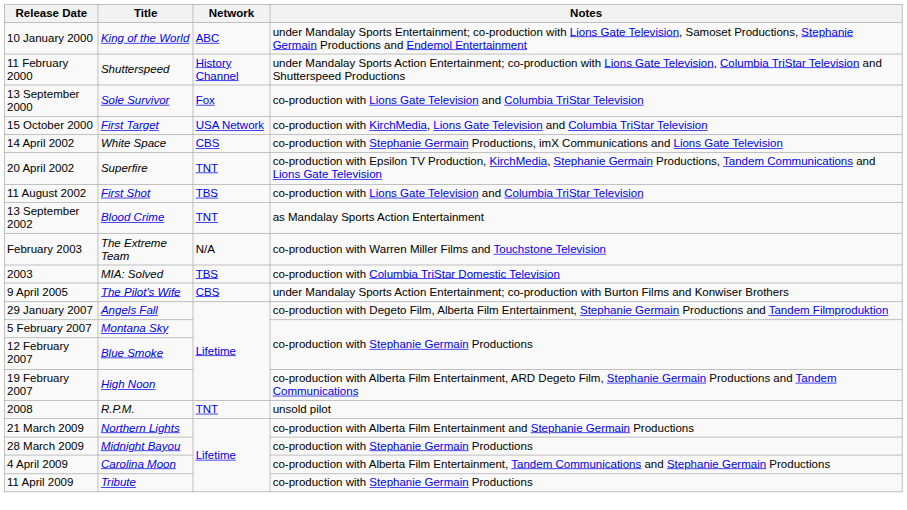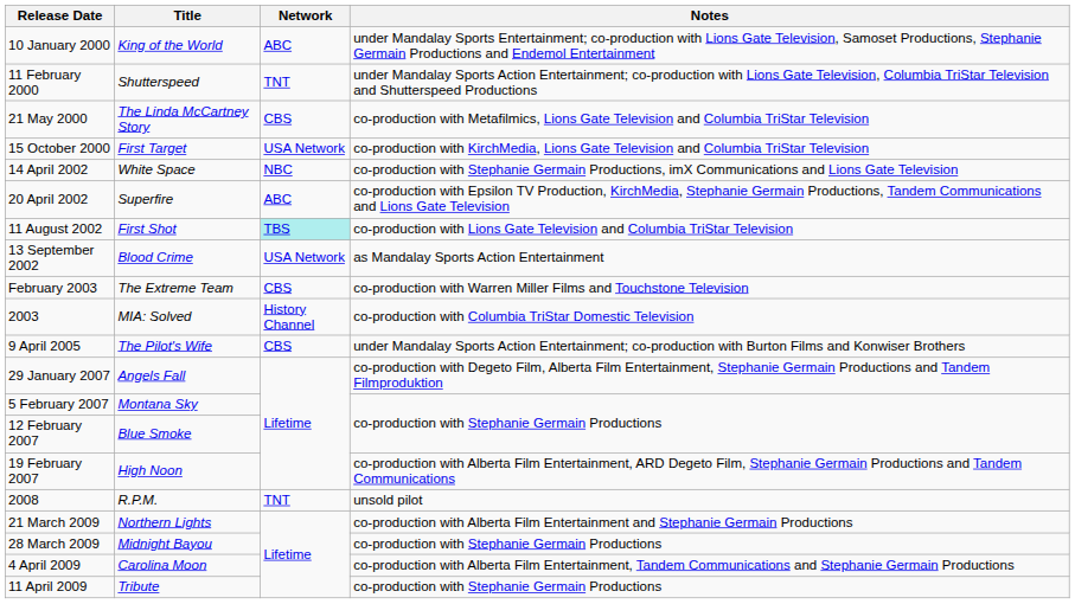11 February 2000 | Network: History Channel -> TNT
+ row: 21 May 2000 | The Linda McCartney Story | CBS | co-production with Metafilmics, Lions Gate Television and Columbia TriStar Television
- row: 13 September 2000 | Sole Survivor | Fox | co-production with Lions Gate Television and Columbia TriStar Television
14 April 2002 | Network: CBS -> NBC
20 April 2002 | Network: TNT -> ABC
11 August 2002 | Network: no background -> paleturquoise background
13 September 2002 | Network: TNT -> USA Network
February 2003 | Network: N/A -> CBS
2003 | Network: TBS -> History Channel
